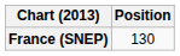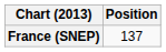France (SNEP) | Position: 130 -> 137
